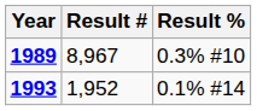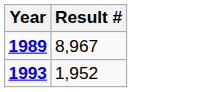- column: Result % | 0.3% #10 | 0.1% #14
